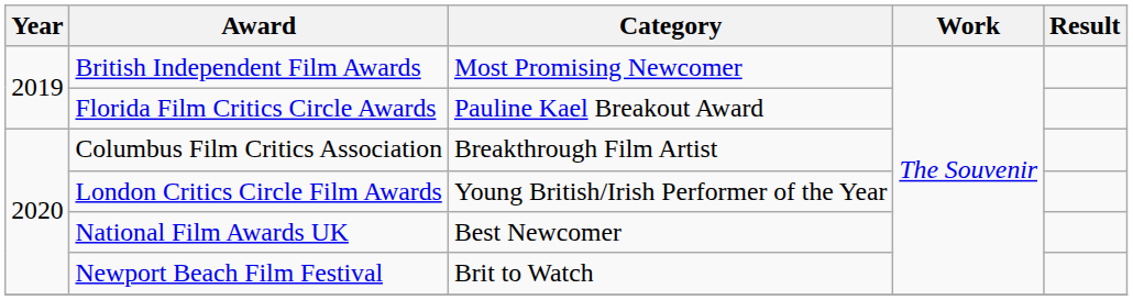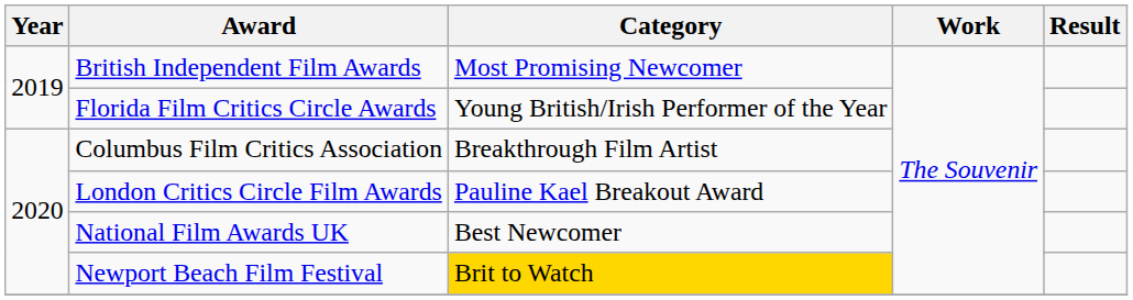Florida Film Critics Circle Awards | Category: Pauline Kael Breakout Award -> Young British/Irish Performer of the Year
London Critics Circle Film Awards | Category: Young British/Irish Performer of the Year -> Pauline Kael Breakout Award
Newport Beach Film Festival | Category: no background -> gold background
